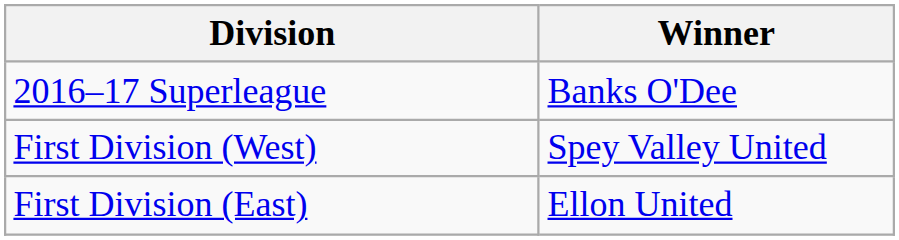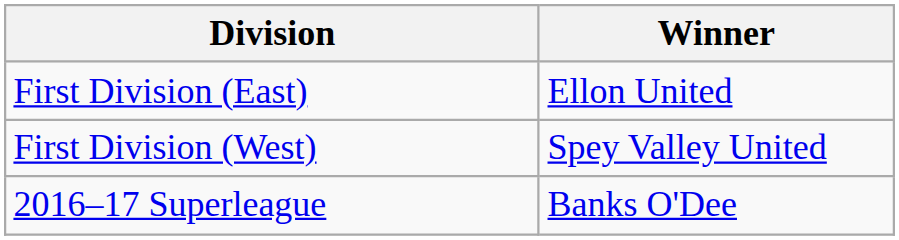rows swapped: 2016–17 Superleague <-> First Division (East)
